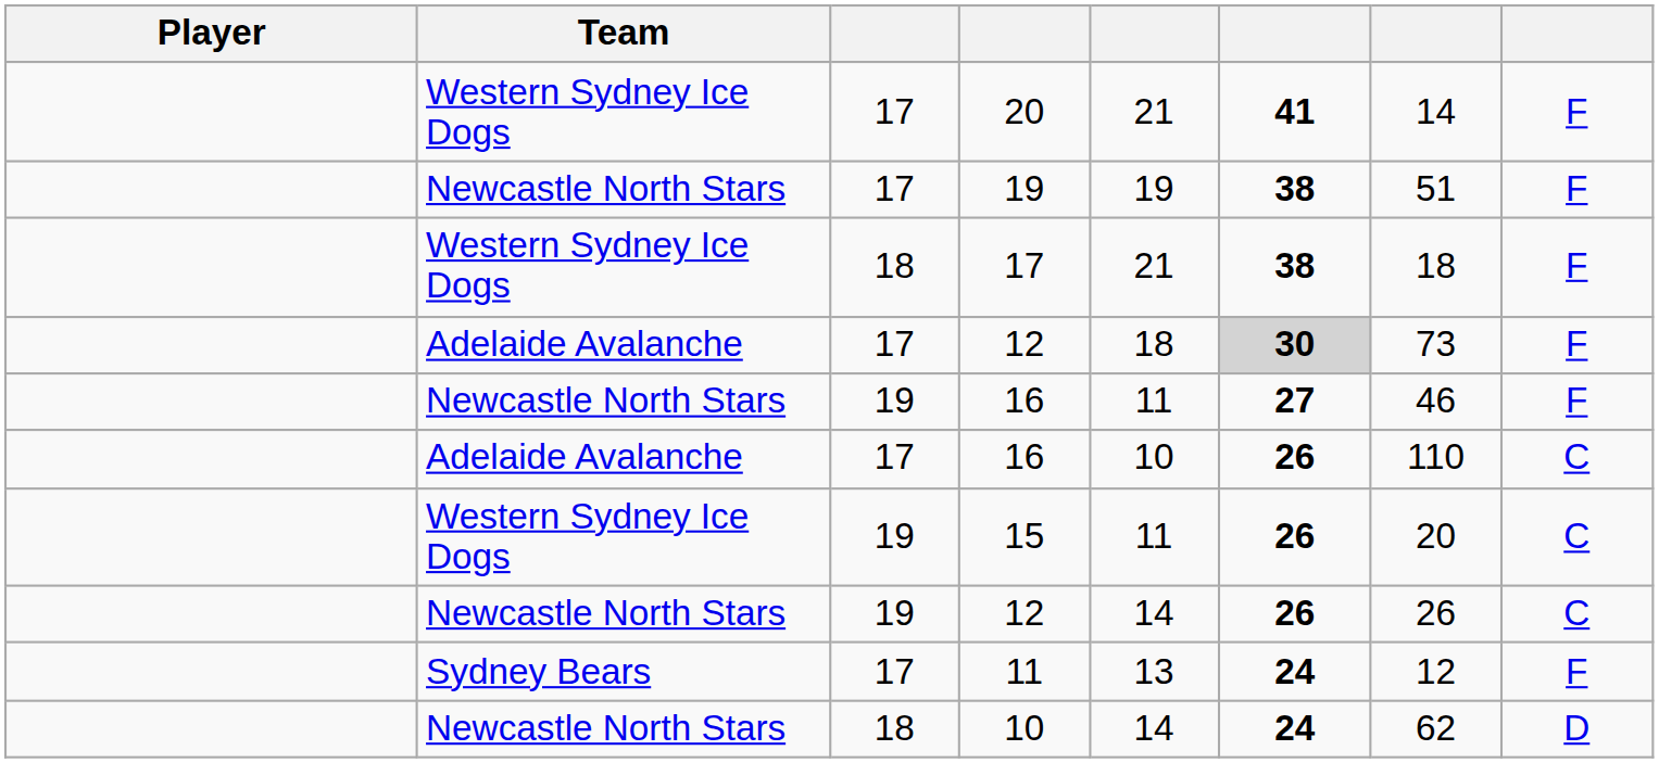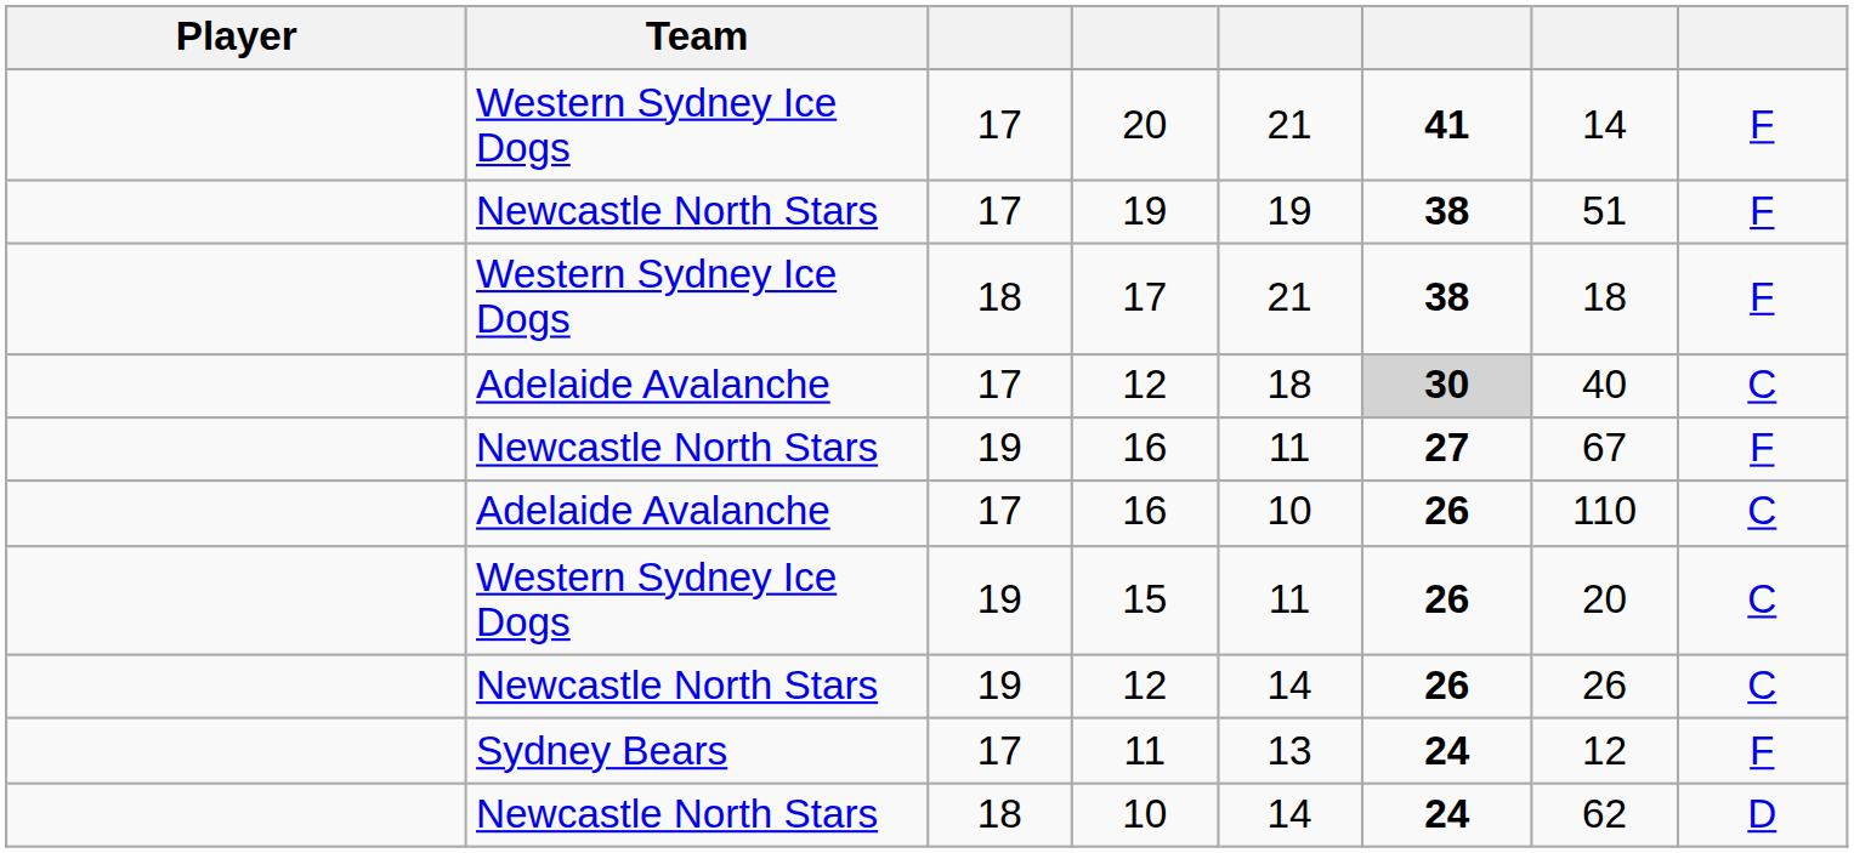Adelaide Avalanche / 12 | column 7: 73 -> 40
Adelaide Avalanche / 12 | column 8: F -> C
Newcastle North Stars / 16 | column 7: 46 -> 67
